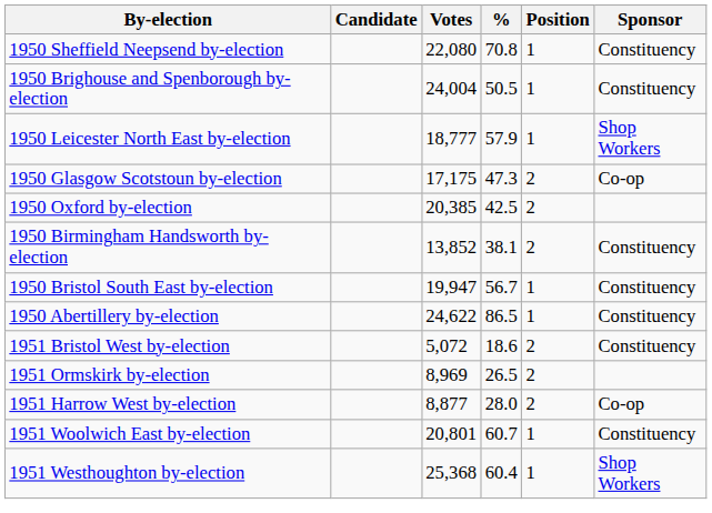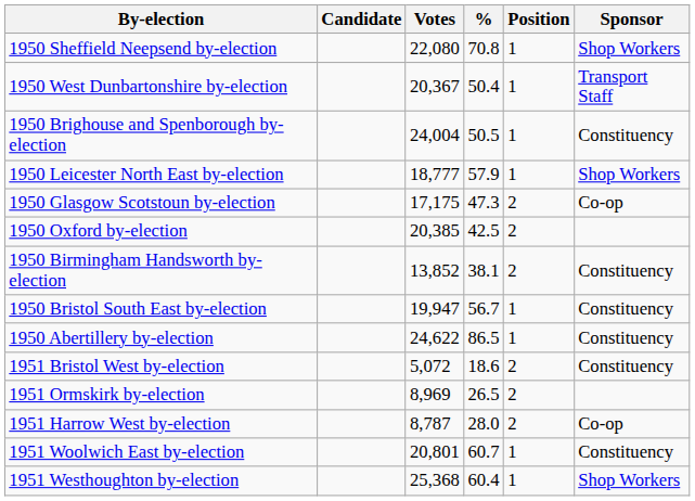1950 Sheffield Neepsend by-election | Sponsor: Constituency -> Shop Workers
+ row: 1950 West Dunbartonshire by-election | 20,367 | 50.4 | 1 | Transport Staff
1951 Harrow West by-election | Votes: 8,877 -> 8,787
